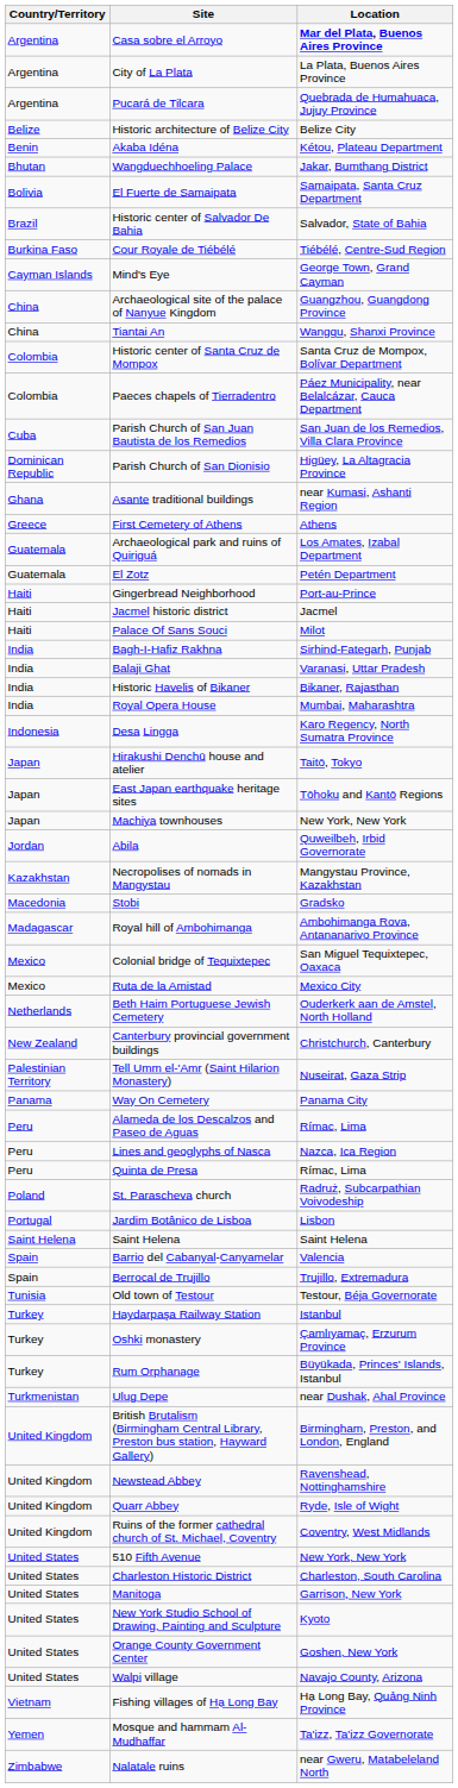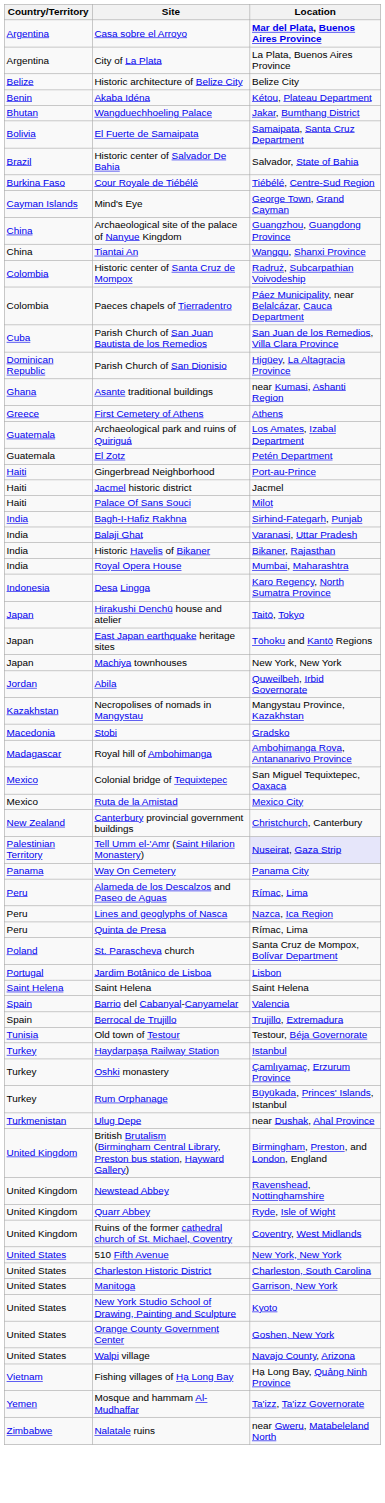- row: Argentina | Pucará de Tilcara | Quebrada de Humahuaca, Jujuy Province
Historic center of Santa Cruz de Mompox | Location: Santa Cruz de Mompox, Bolívar Department -> Radruż, Subcarpathian Voivodeship
- row: Netherlands | Beth Haim Portuguese Jewish Cemetery | Ouderkerk aan de Amstel, North Holland
Tell Umm el-'Amr (Saint Hilarion Monastery) | Location: no background -> lavender background
St. Parascheva church | Location: Radruż, Subcarpathian Voivodeship -> Santa Cruz de Mompox, Bolívar Department
